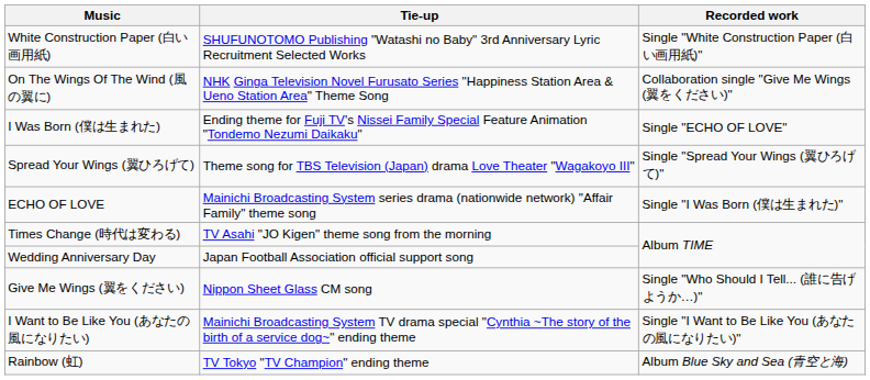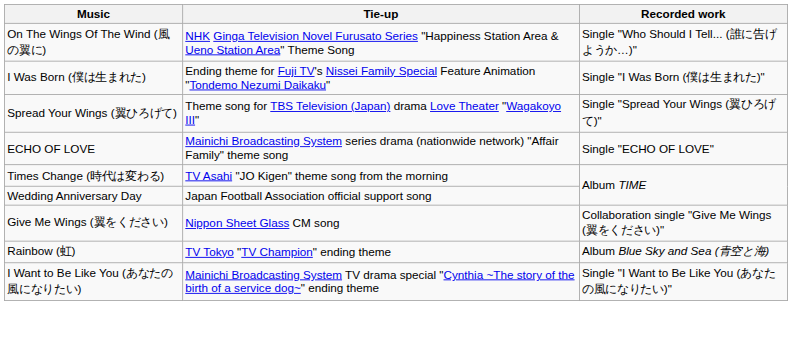- row: White Construction Paper (白い画用紙) | SHUFUNOTOMO Publishing "Watashi no Baby" 3rd Anniversary Lyric Recruitment Selected Works | Single "White Construction Paper (白い画用紙)"
On The Wings Of The Wind (風の翼に) | Recorded work: Collaboration single "Give Me Wings (翼をください)" -> Single "Who Should I Tell... (誰に告げようか…)"
I Was Born (僕は生まれた) | Recorded work: Single "ECHO OF LOVE" -> Single "I Was Born (僕は生まれた)"
ECHO OF LOVE | Recorded work: Single "I Was Born (僕は生まれた)" -> Single "ECHO OF LOVE"
Give Me Wings (翼をください) | Recorded work: Single "Who Should I Tell... (誰に告げようか…)" -> Collaboration single "Give Me Wings (翼をください)"
rows swapped: Rainbow (虹) <-> I Want to Be Like You (あなたの風になりたい)
